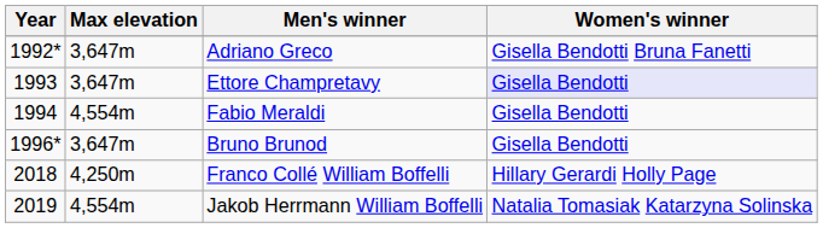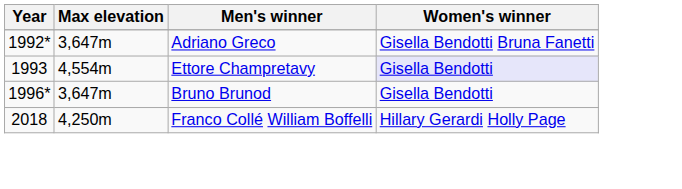Ettore Champretavy | Max elevation: 3,647m -> 4,554m
- row: 1994 | 4,554m | Fabio Meraldi | Gisella Bendotti
- row: 2019 | 4,554m | Jakob Herrmann William Boffelli | Natalia Tomasiak Katarzyna Solinska
